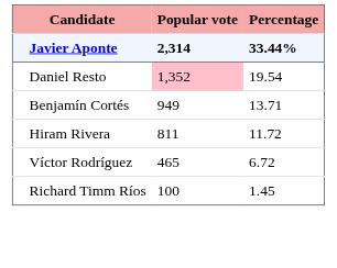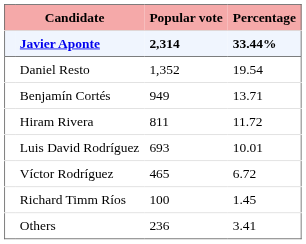Daniel Resto | Popular vote: pink background -> no background
+ row: Luis David Rodríguez | 693 | 10.01
+ row: Others | 236 | 3.41
